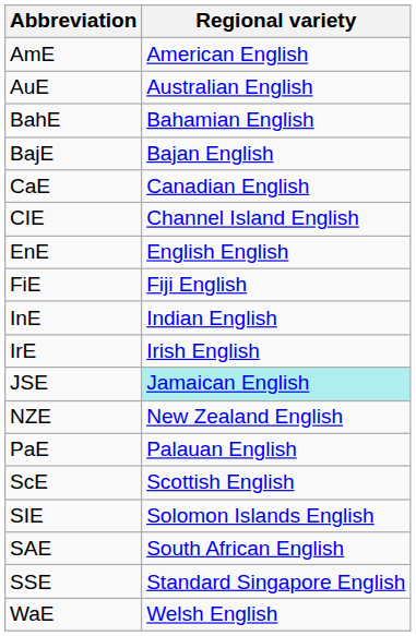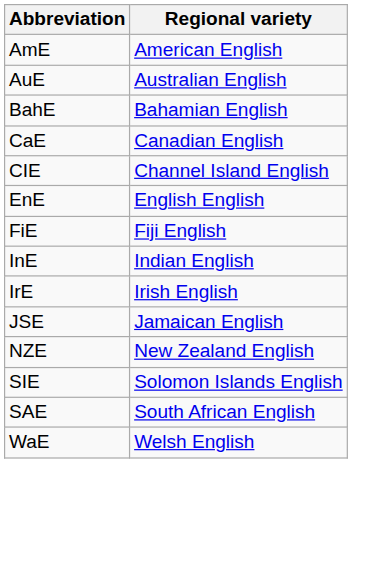- row: BajE | Bajan English
JSE | Regional variety: paleturquoise background -> no background
- row: PaE | Palauan English
- row: ScE | Scottish English
- row: SSE | Standard Singapore English
